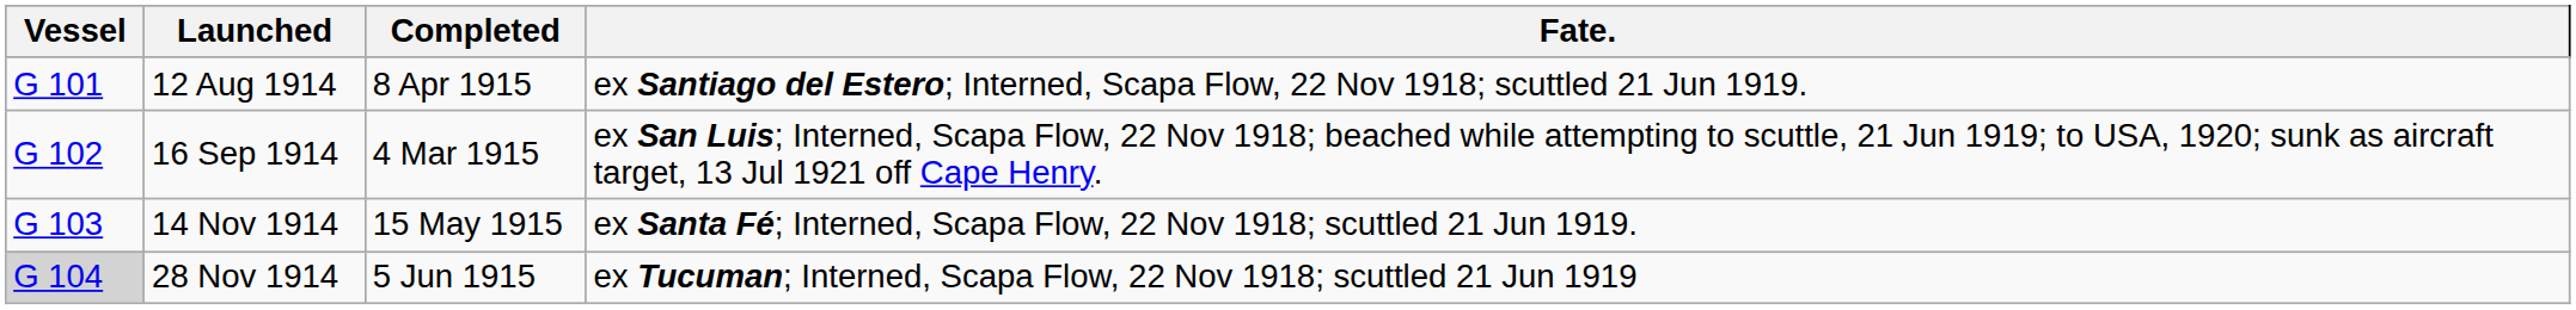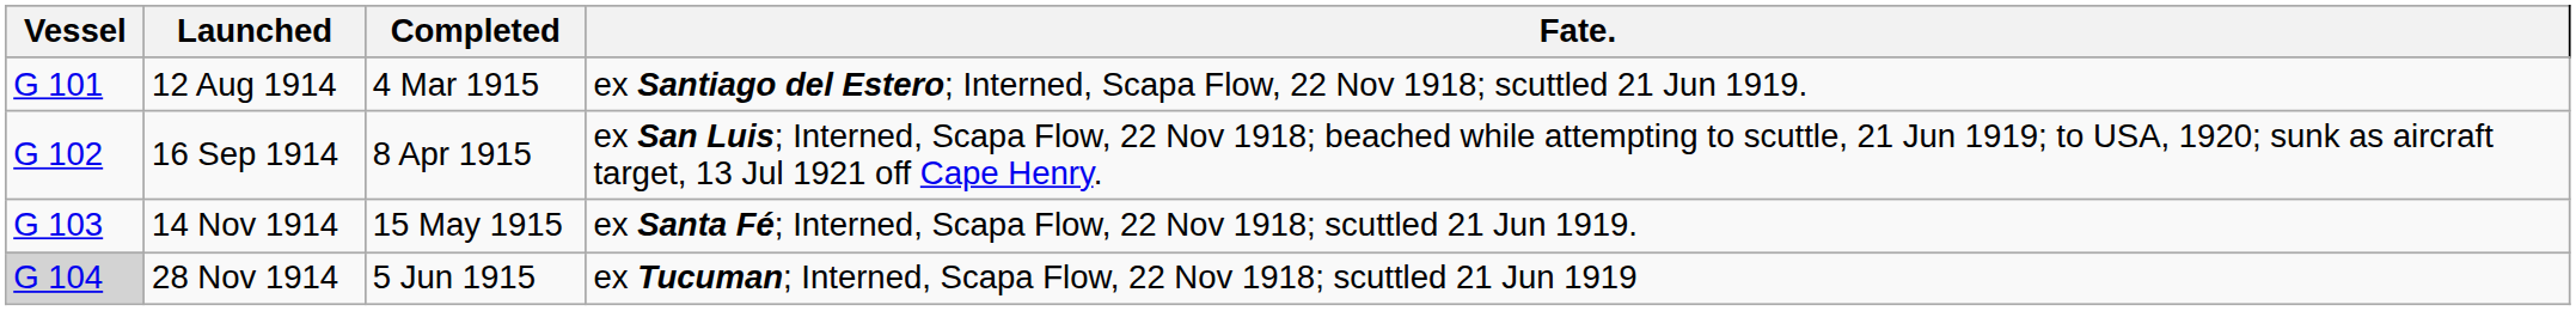12 Aug 1914 | Completed: 8 Apr 1915 -> 4 Mar 1915
16 Sep 1914 | Completed: 4 Mar 1915 -> 8 Apr 1915
